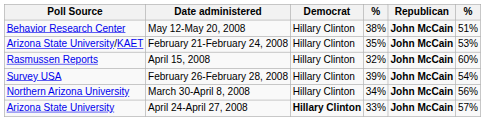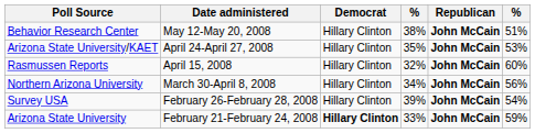Arizona State University/KAET | Date administered: February 21-February 24, 2008 -> April 24-April 27, 2008
rows swapped: Northern Arizona University <-> Survey USA
Arizona State University | Date administered: April 24-April 27, 2008 -> February 21-February 24, 2008
Arizona State University | column 6: 57% -> 59%
